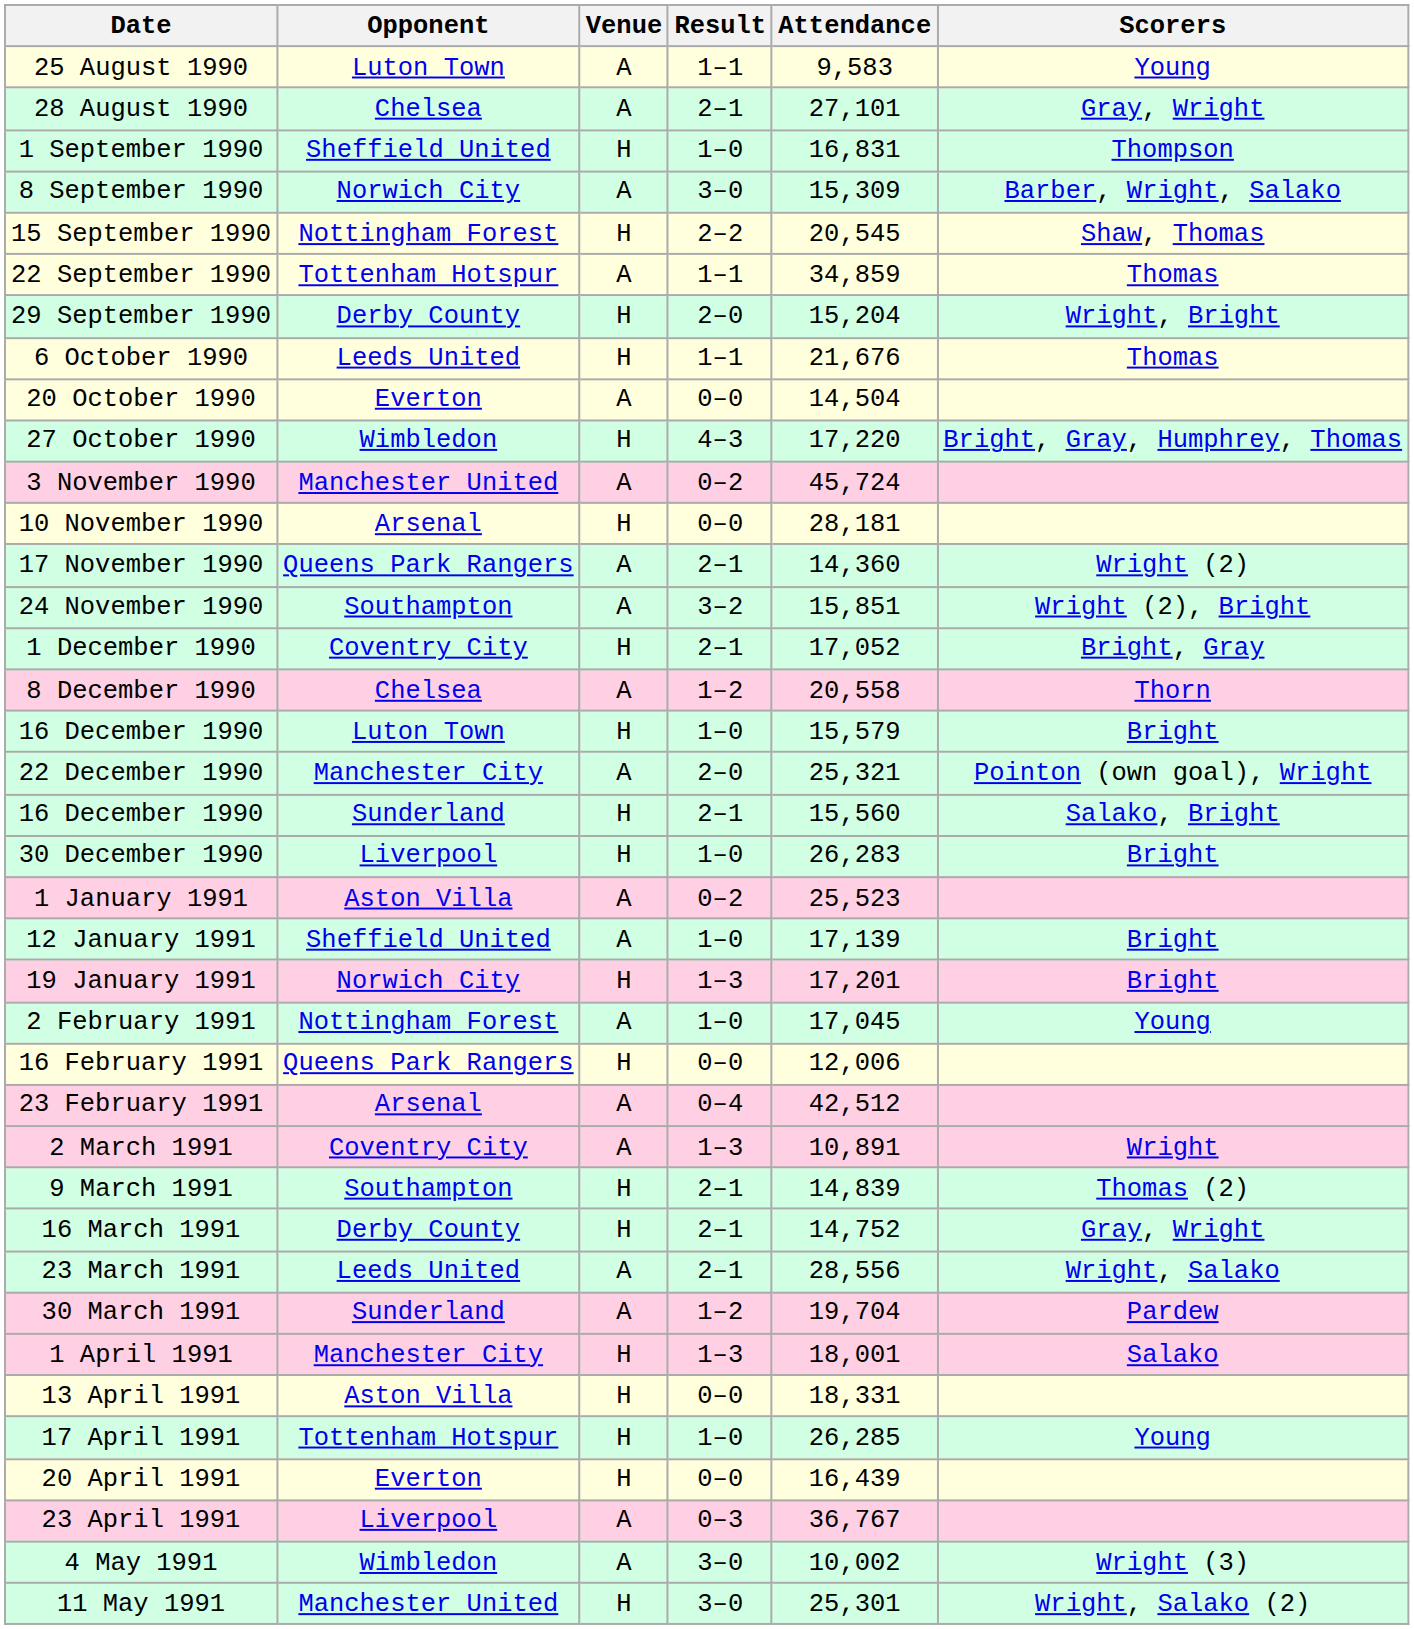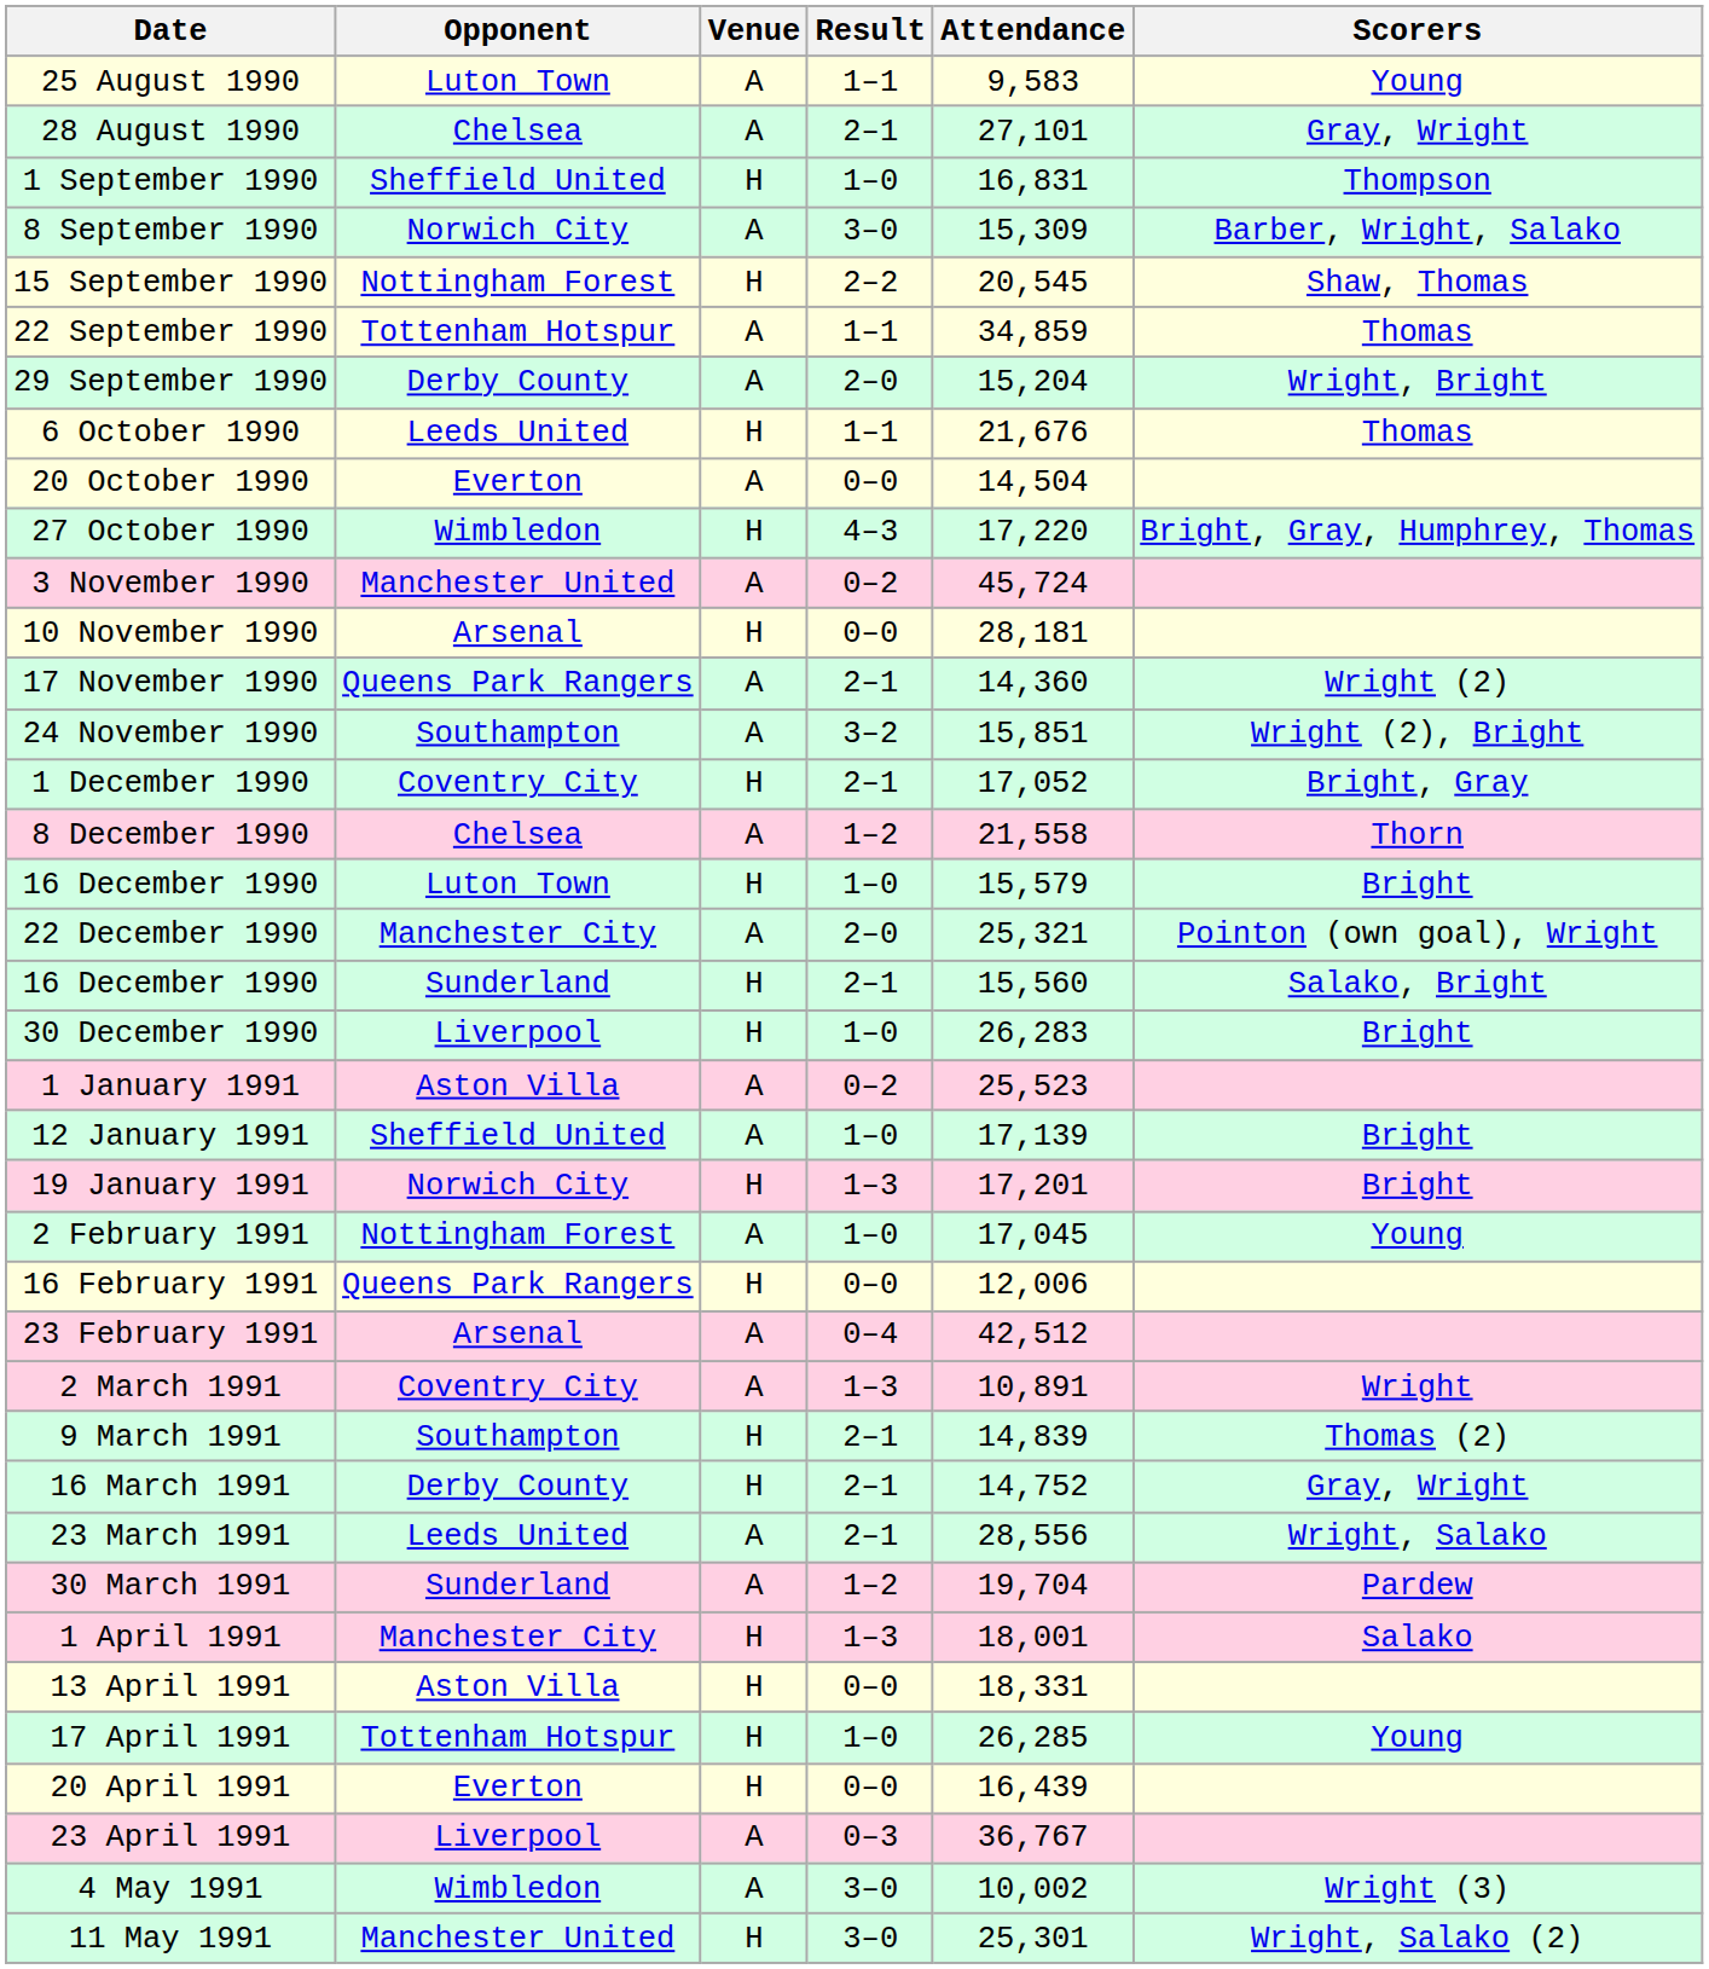29 September 1990 | Venue: H -> A
8 December 1990 | Attendance: 20,558 -> 21,558
